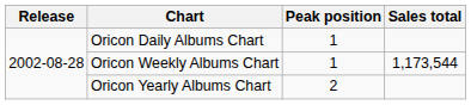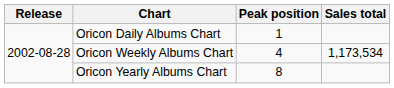Oricon Weekly Albums Chart | Peak position: 1 -> 4
Oricon Weekly Albums Chart | Sales total: 1,173,544 -> 1,173,534
Oricon Yearly Albums Chart | Peak position: 2 -> 8
